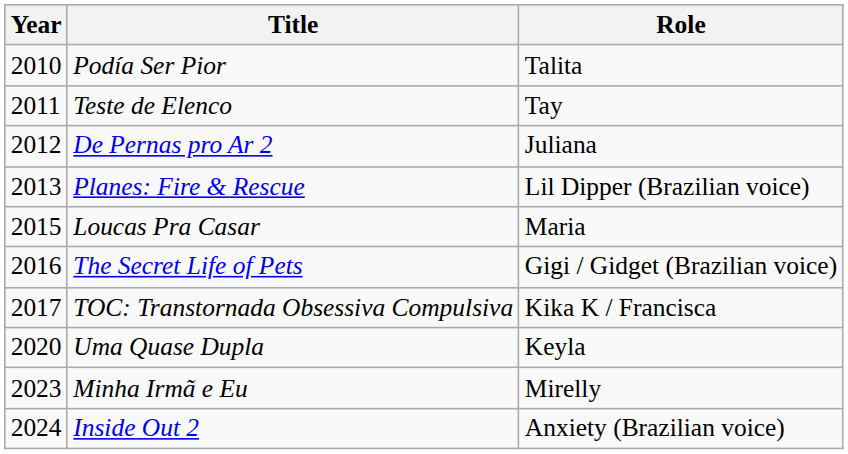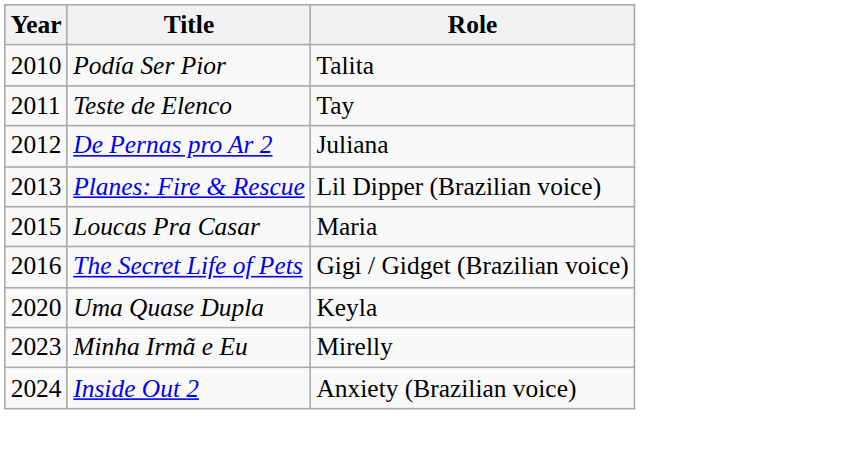- row: 2017 | TOC: Transtornada Obsessiva Compulsiva | Kika K / Francisca
